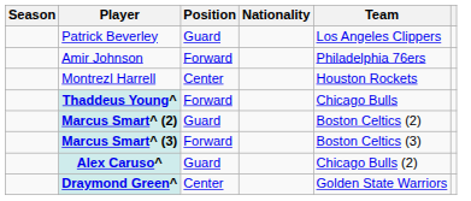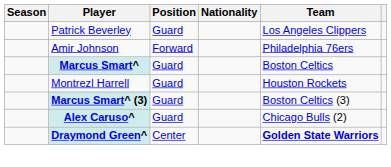+ row: Marcus Smart^ | Guard | Boston Celtics
Montrezl Harrell | Position: Center -> Guard
- row: Thaddeus Young^ | Forward | Chicago Bulls
- row: Marcus Smart^ (2) | Guard | Boston Celtics (2)
Marcus Smart^ (3) | Position: Forward -> Guard
Draymond Green^ | Team: normal -> bold
